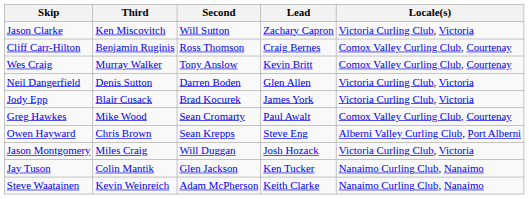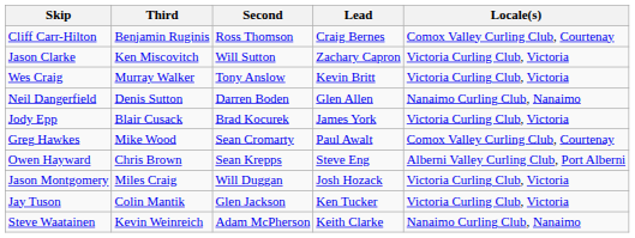rows swapped: Cliff Carr-Hilton <-> Jason Clarke
Wes Craig | Locale(s): Comox Valley Curling Club, Courtenay -> Victoria Curling Club, Victoria
Neil Dangerfield | Locale(s): Victoria Curling Club, Victoria -> Nanaimo Curling Club, Nanaimo
Jay Tuson | Locale(s): Nanaimo Curling Club, Nanaimo -> Victoria Curling Club, Victoria
